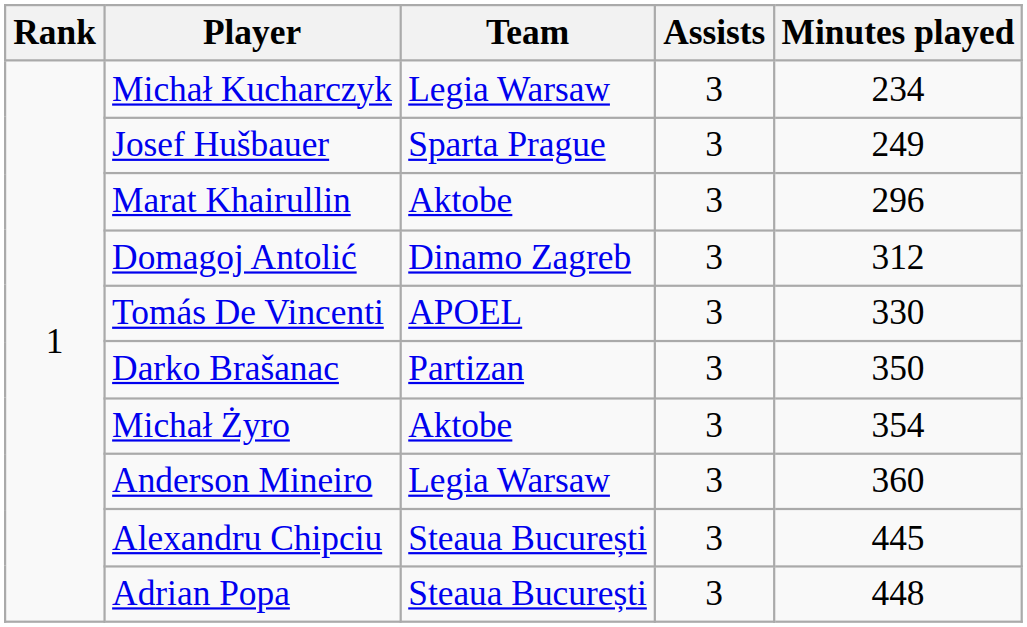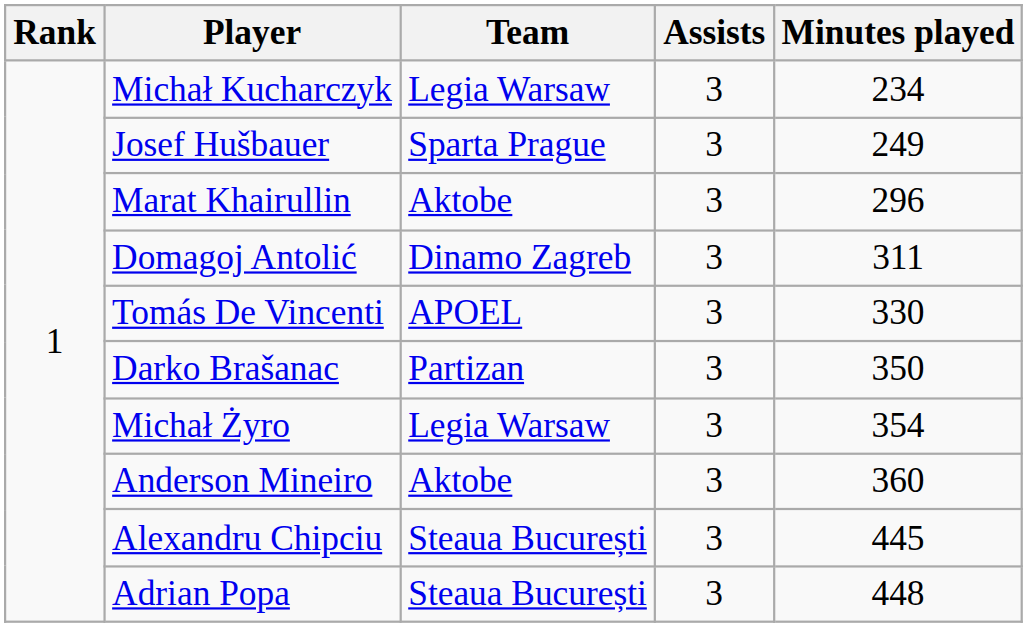Domagoj Antolić | Minutes played: 312 -> 311
Michał Żyro | Team: Aktobe -> Legia Warsaw
Anderson Mineiro | Team: Legia Warsaw -> Aktobe
